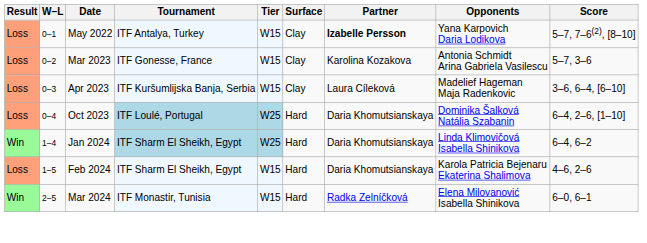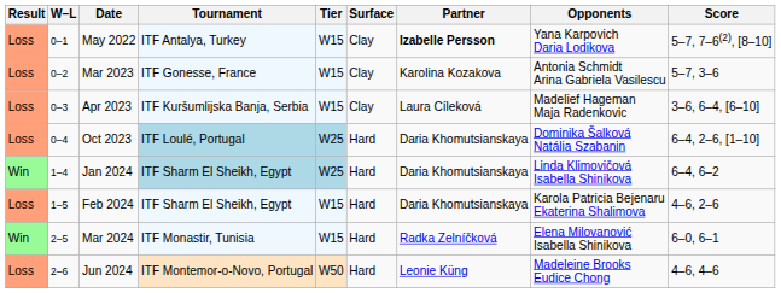+ row: Loss | 2–6 | Jun 2024 | ITF Montemor-o-Novo, Portugal | W50 | Hard | Leonie Küng | Madeleine Brooks Eudice Chong | 4–6, 4–6
